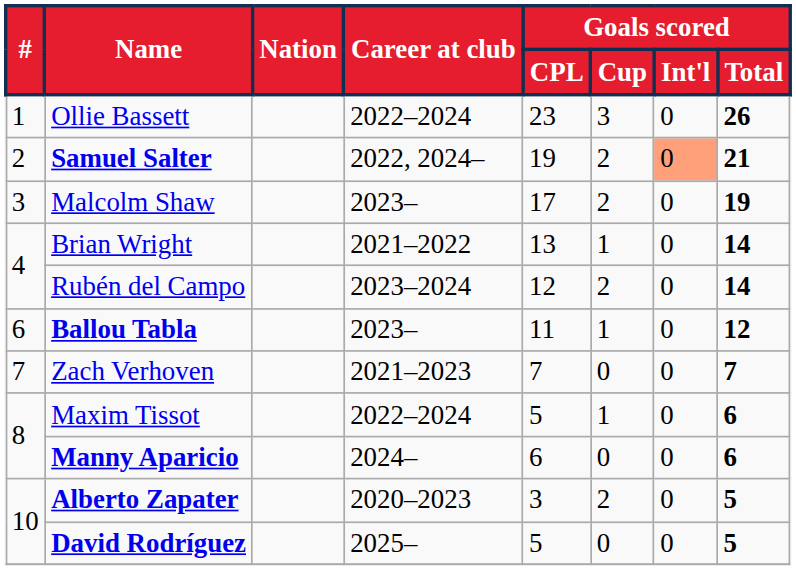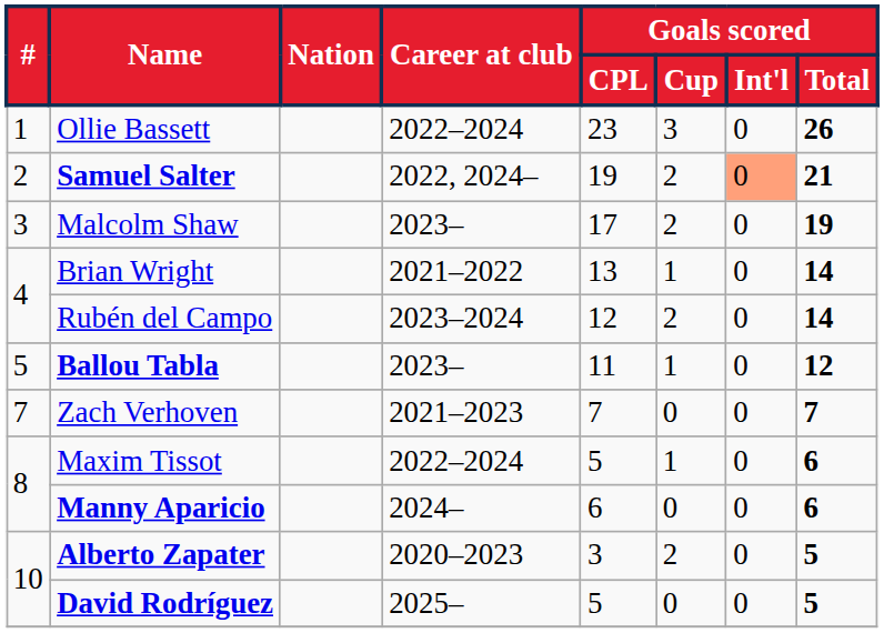Ballou Tabla | #: 6 -> 5
